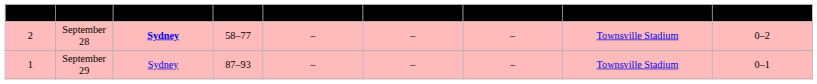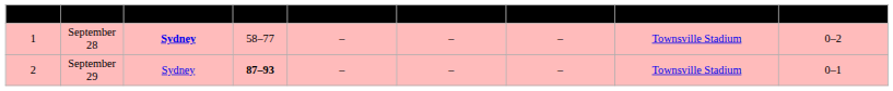September 28 | Game: 2 -> 1
September 29 | Game: 1 -> 2
September 29 | Score: normal -> bold
